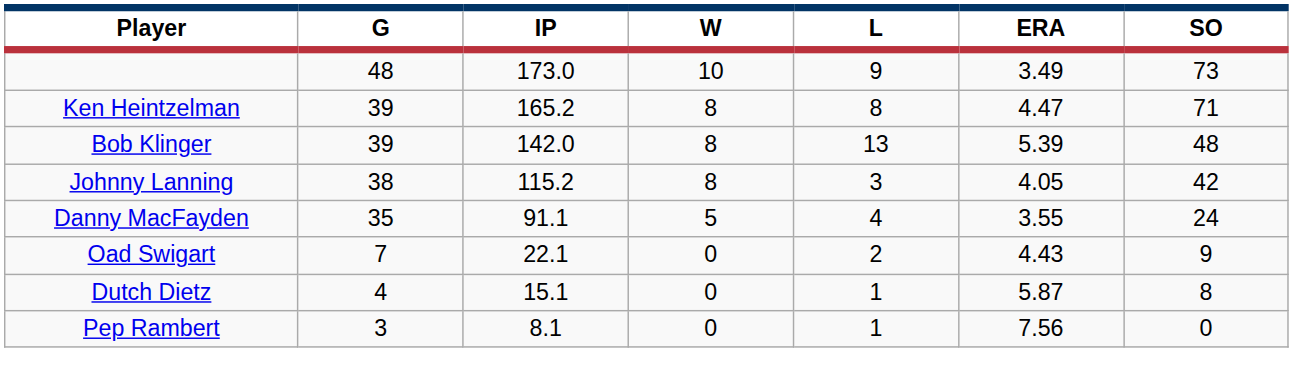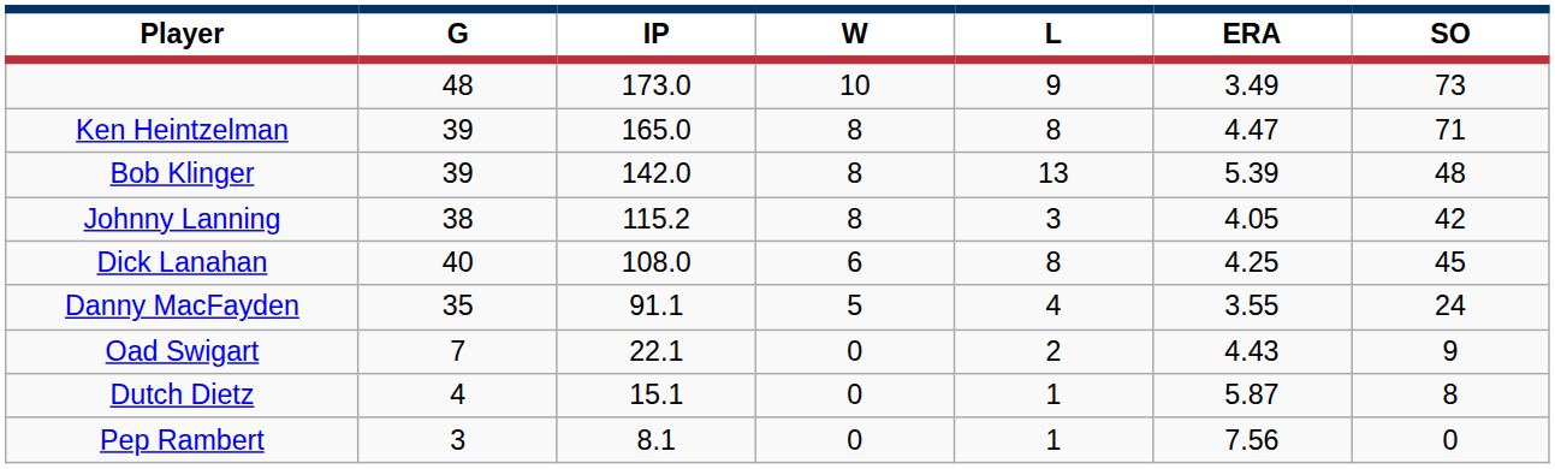Ken Heintzelman | IP: 165.2 -> 165.0
+ row: Dick Lanahan | 40 | 108.0 | 6 | 8 | 4.25 | 45
